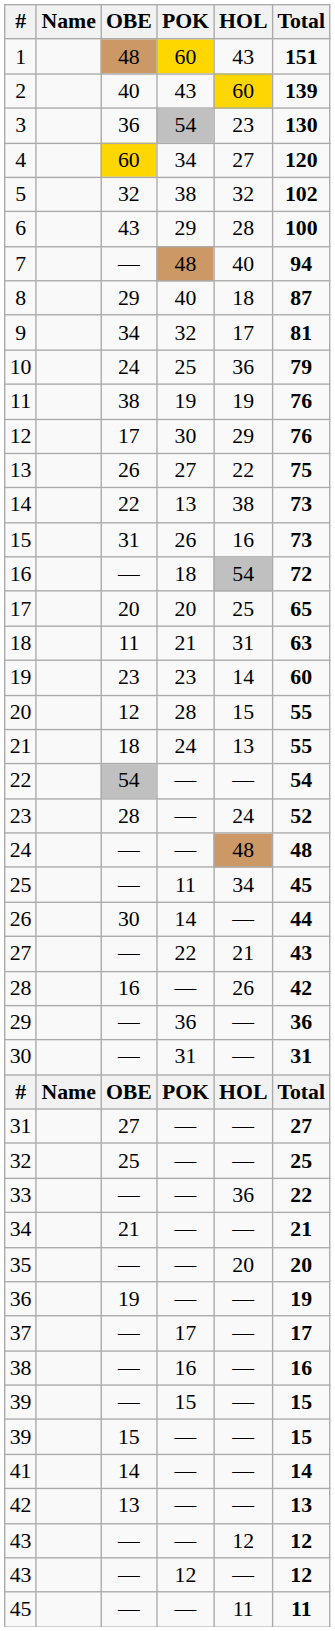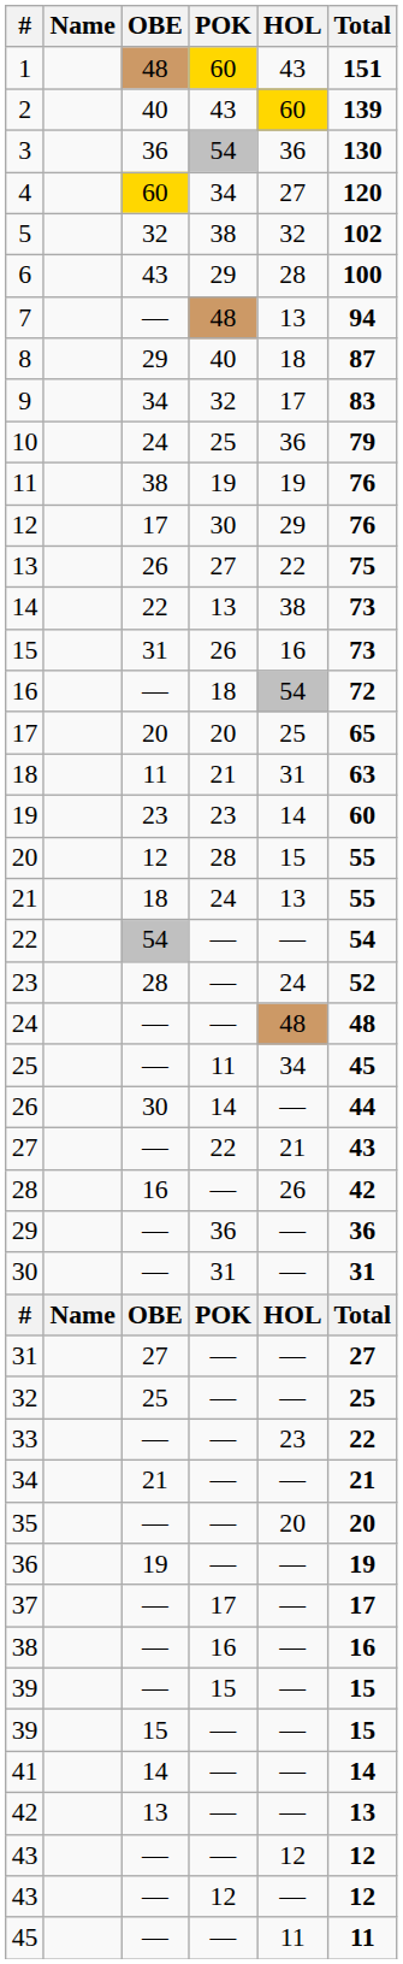3 | HOL: 23 -> 36
7 | HOL: 40 -> 13
9 | Total: 81 -> 83
33 | HOL: 36 -> 23
